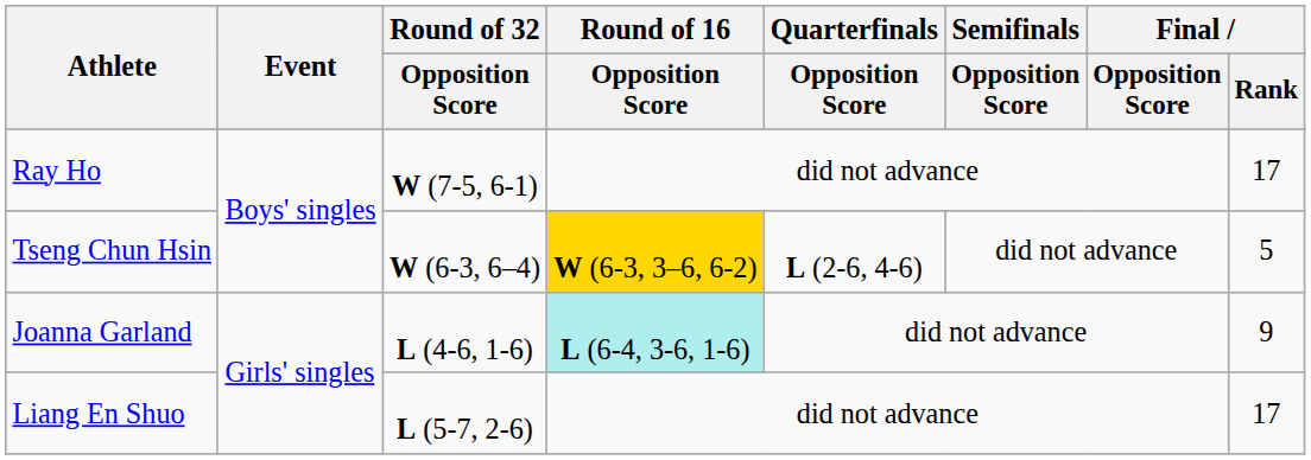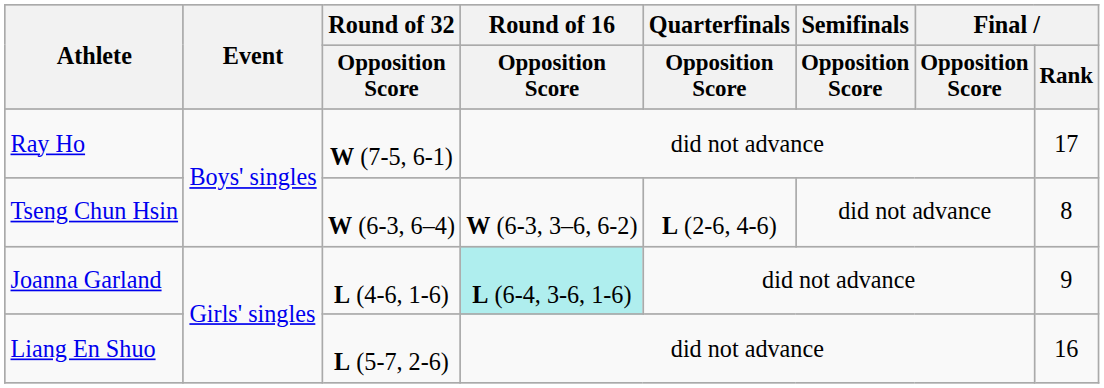Tseng Chun Hsin | Round of 16 / Opposition Score: gold background -> no background
Tseng Chun Hsin | Final / Rank: 5 -> 8
Liang En Shuo | Final / Rank: 17 -> 16
